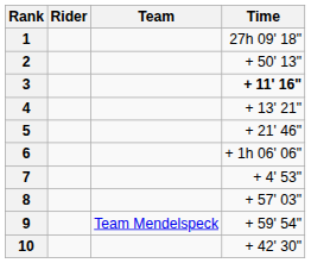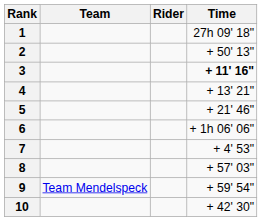columns swapped: Rider <-> Team
